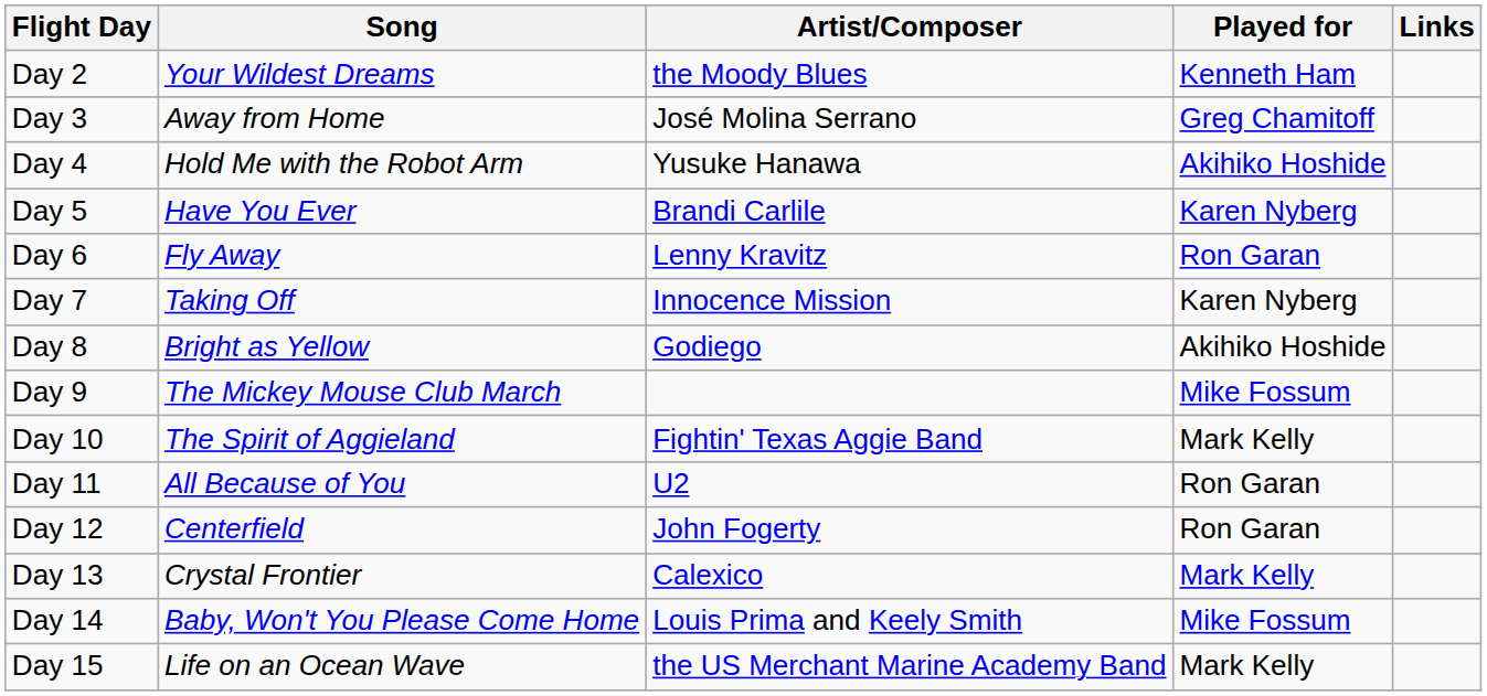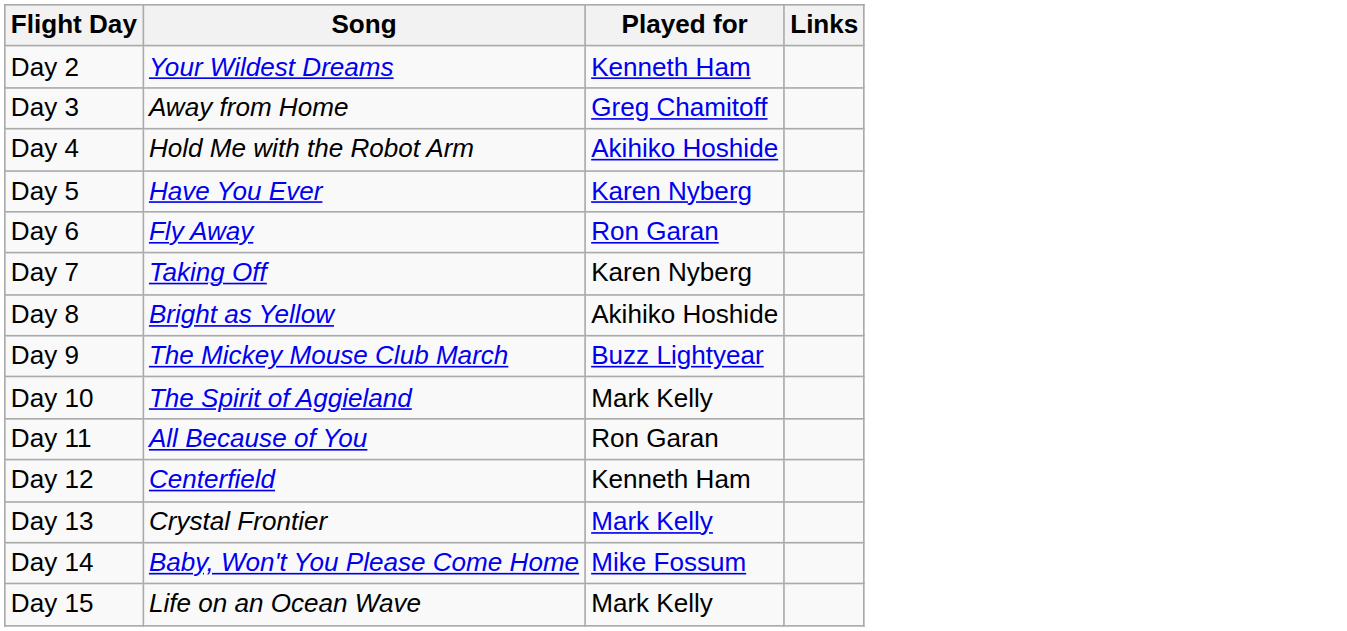- column: Artist/Composer | the Moody Blues | José Molina Serrano | Yusuke Hanawa | Brandi Carlile | Lenny Kravitz | Innocence Mission | Godiego | Fightin' Texas Aggie Band | U2 | John Fogerty | Calexico | Louis Prima and Keely Smith | the US Merchant Marine Academy Band
Day 9 | Played for: Mike Fossum -> Buzz Lightyear
Day 12 | Played for: Ron Garan -> Kenneth Ham
